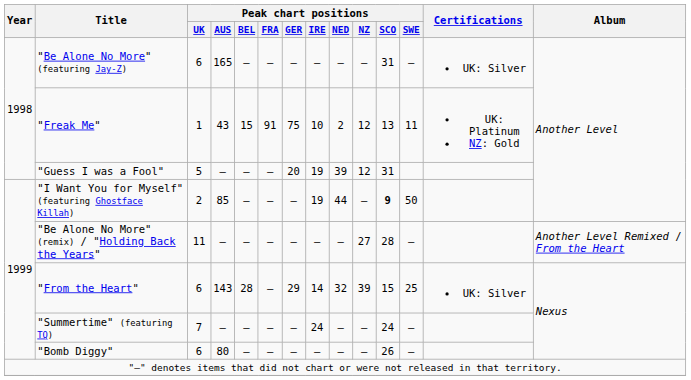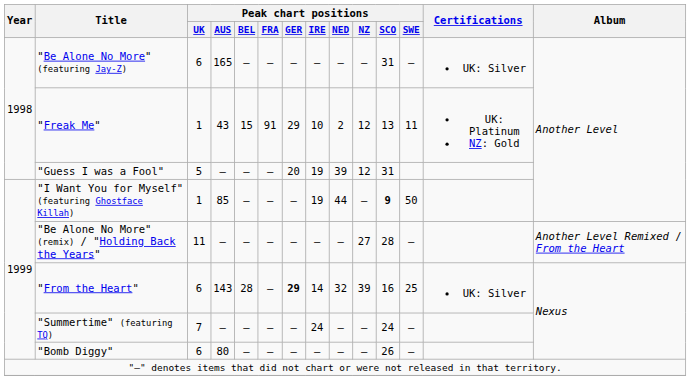"Freak Me" | Peak chart positions / GER: 75 -> 29
"I Want You for Myself" (featuring Ghostface Killah) | Peak chart positions / UK: 2 -> 1
"From the Heart" | Peak chart positions / GER: normal -> bold
"From the Heart" | Peak chart positions / SCO: 15 -> 16
